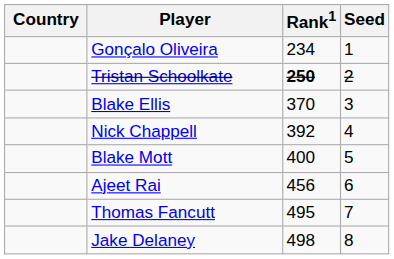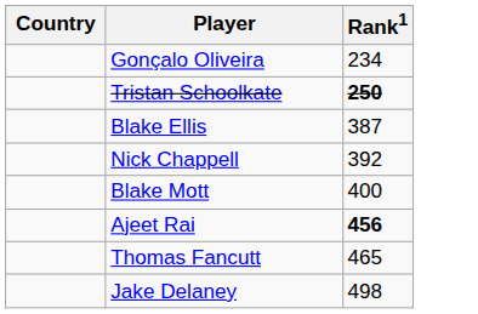- column: Seed | 1 | 2 | 3 | 4 | 5 | 6 | 7 | 8
Blake Ellis | Rank1: 370 -> 387
Ajeet Rai | Rank1: normal -> bold
Thomas Fancutt | Rank1: 495 -> 465
